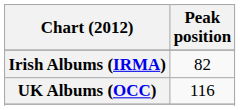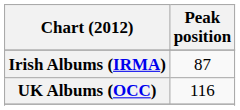Irish Albums (IRMA) | Peak position: 82 -> 87
